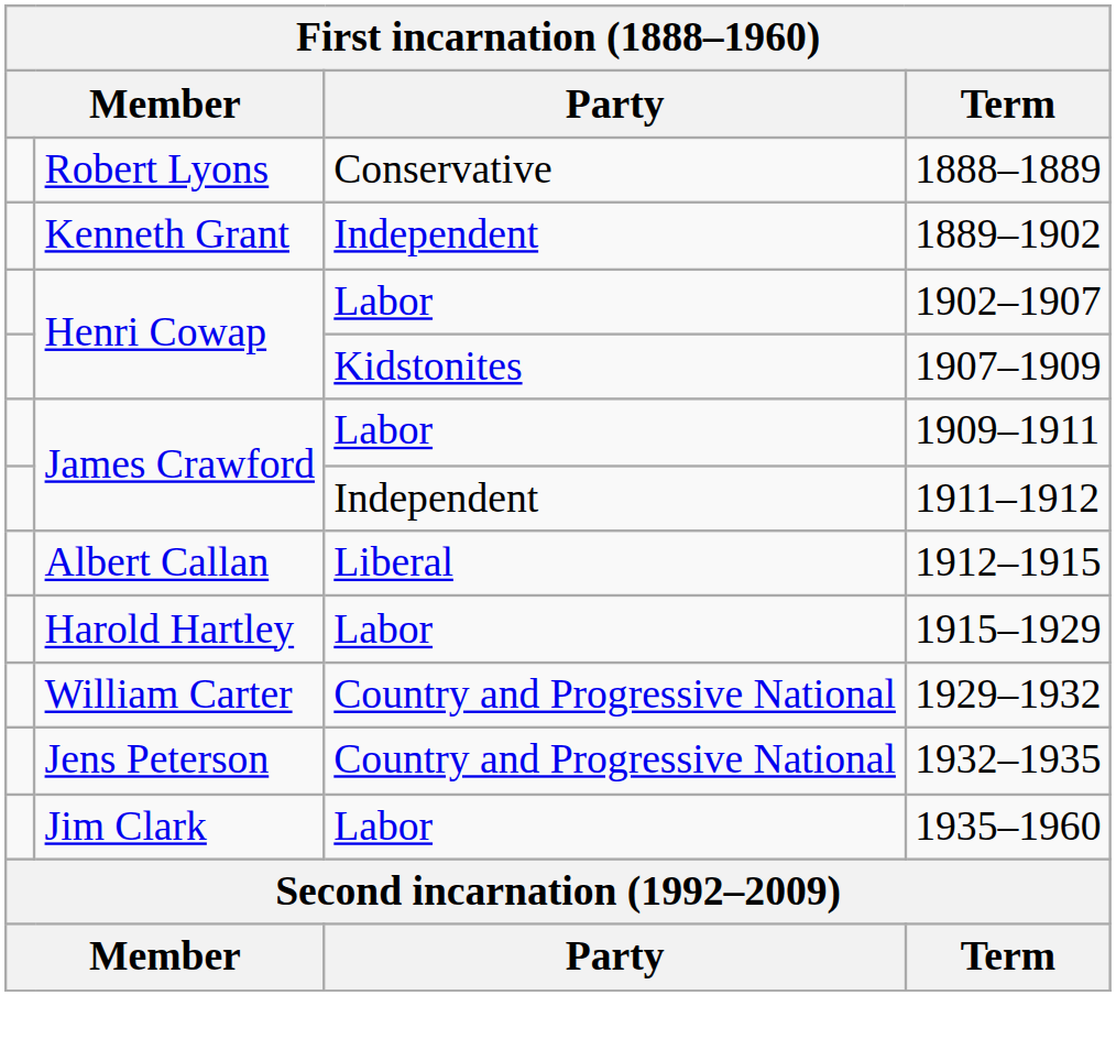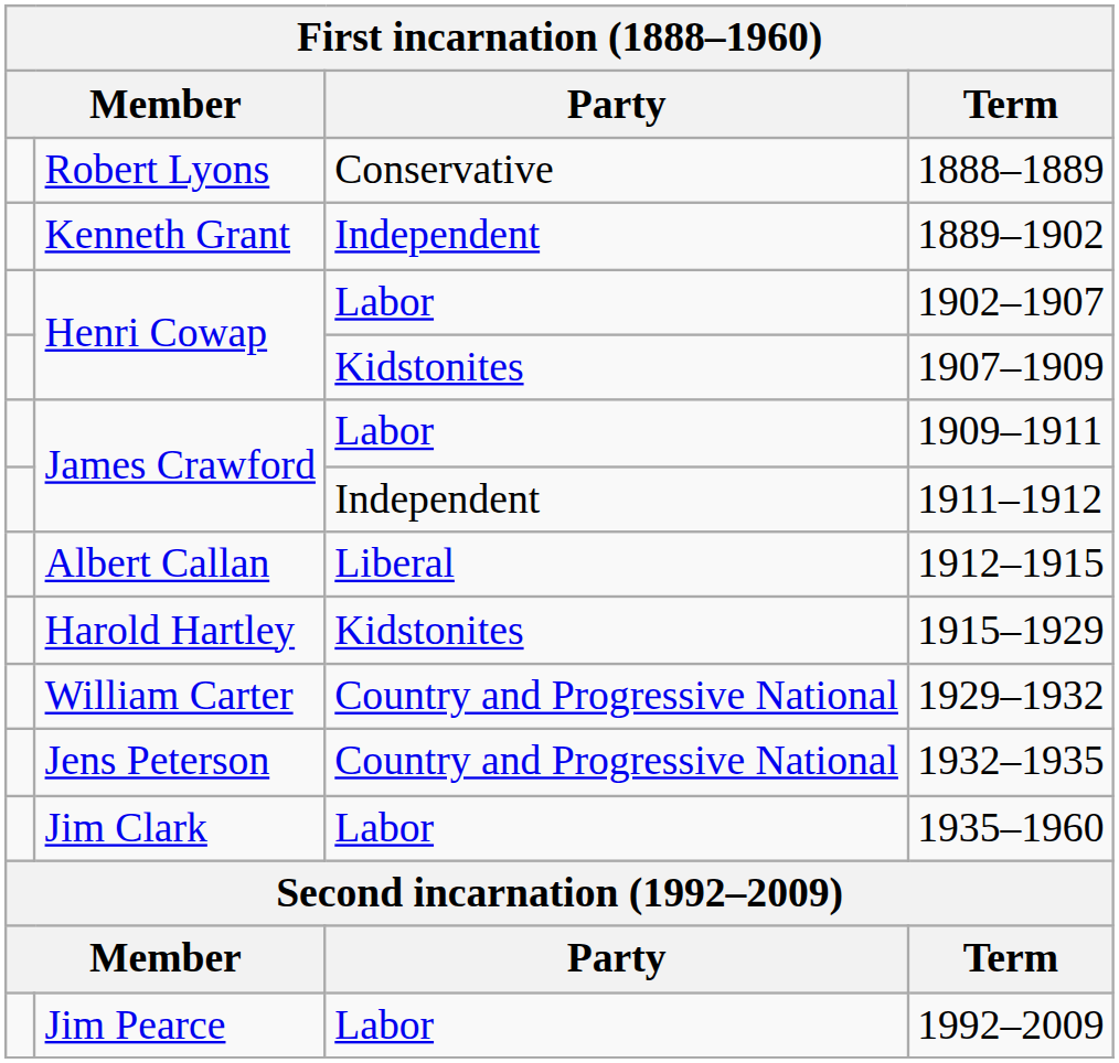1915–1929 | Party: Labor -> Kidstonites
+ row: Jim Pearce | Labor | 1992–2009
